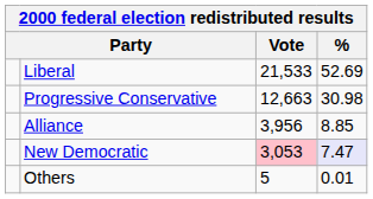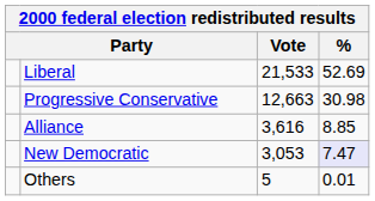Alliance | Vote: 3,956 -> 3,616
New Democratic | Vote: pink background -> no background
